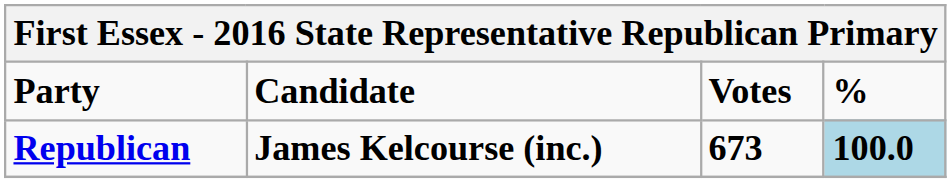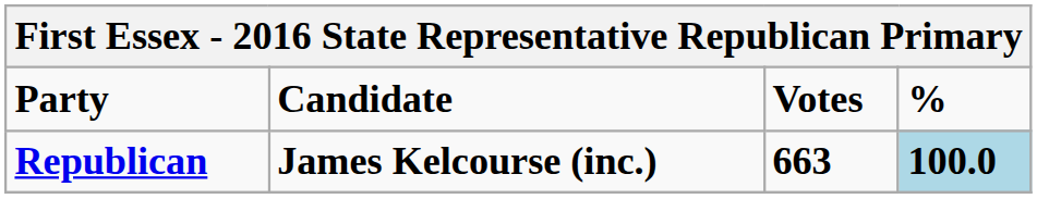Republican | Votes: 673 -> 663
